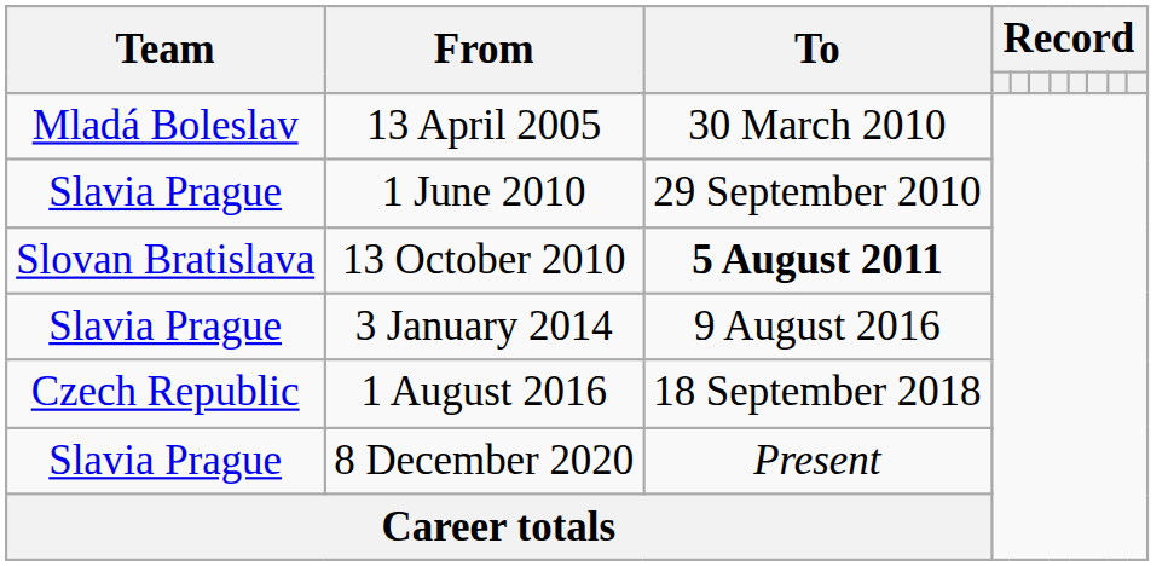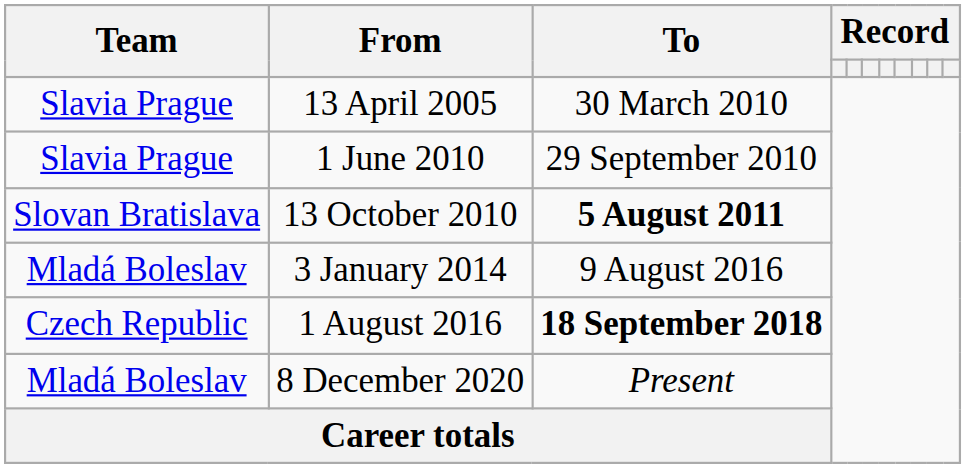13 April 2005 | Team: Mladá Boleslav -> Slavia Prague
3 January 2014 | Team: Slavia Prague -> Mladá Boleslav
1 August 2016 | To: normal -> bold
8 December 2020 | Team: Slavia Prague -> Mladá Boleslav
